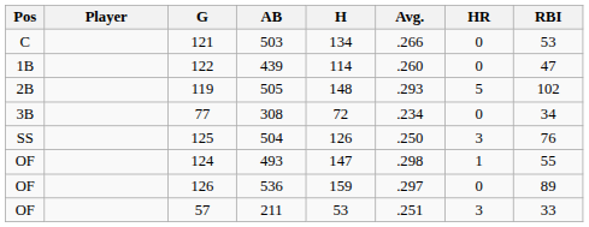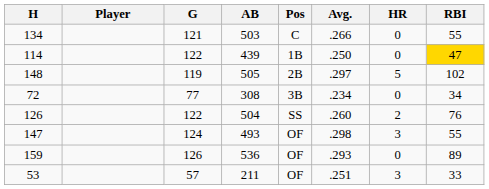columns swapped: Pos <-> H
503 | RBI: 53 -> 55
439 | Avg.: .260 -> .250
439 | RBI: no background -> gold background
505 | Avg.: .293 -> .297
504 | G: 125 -> 122
504 | Avg.: .250 -> .260
504 | HR: 3 -> 2
493 | HR: 1 -> 3
536 | Avg.: .297 -> .293
